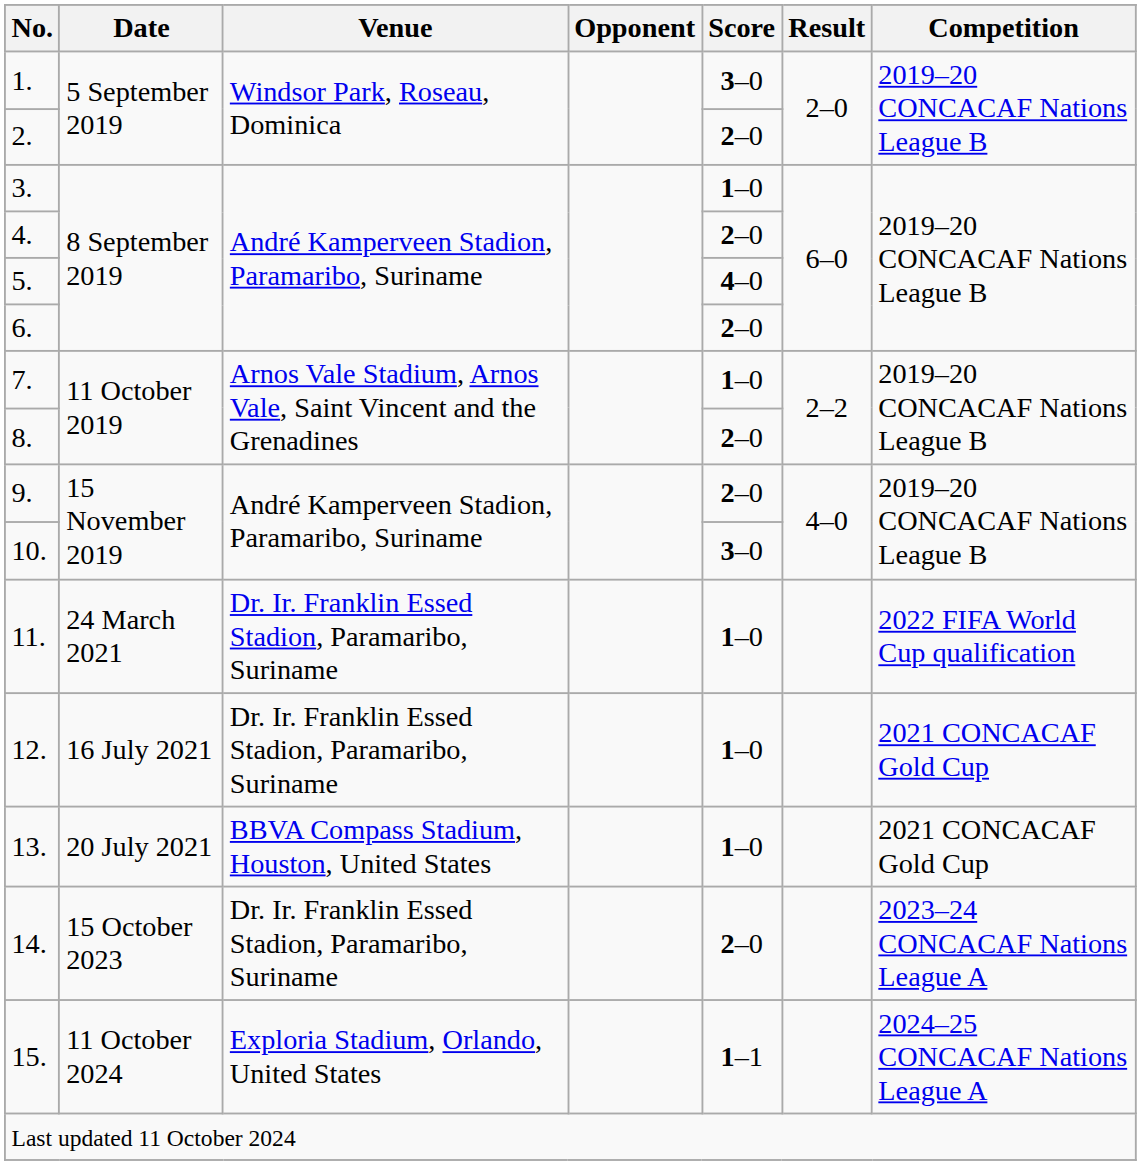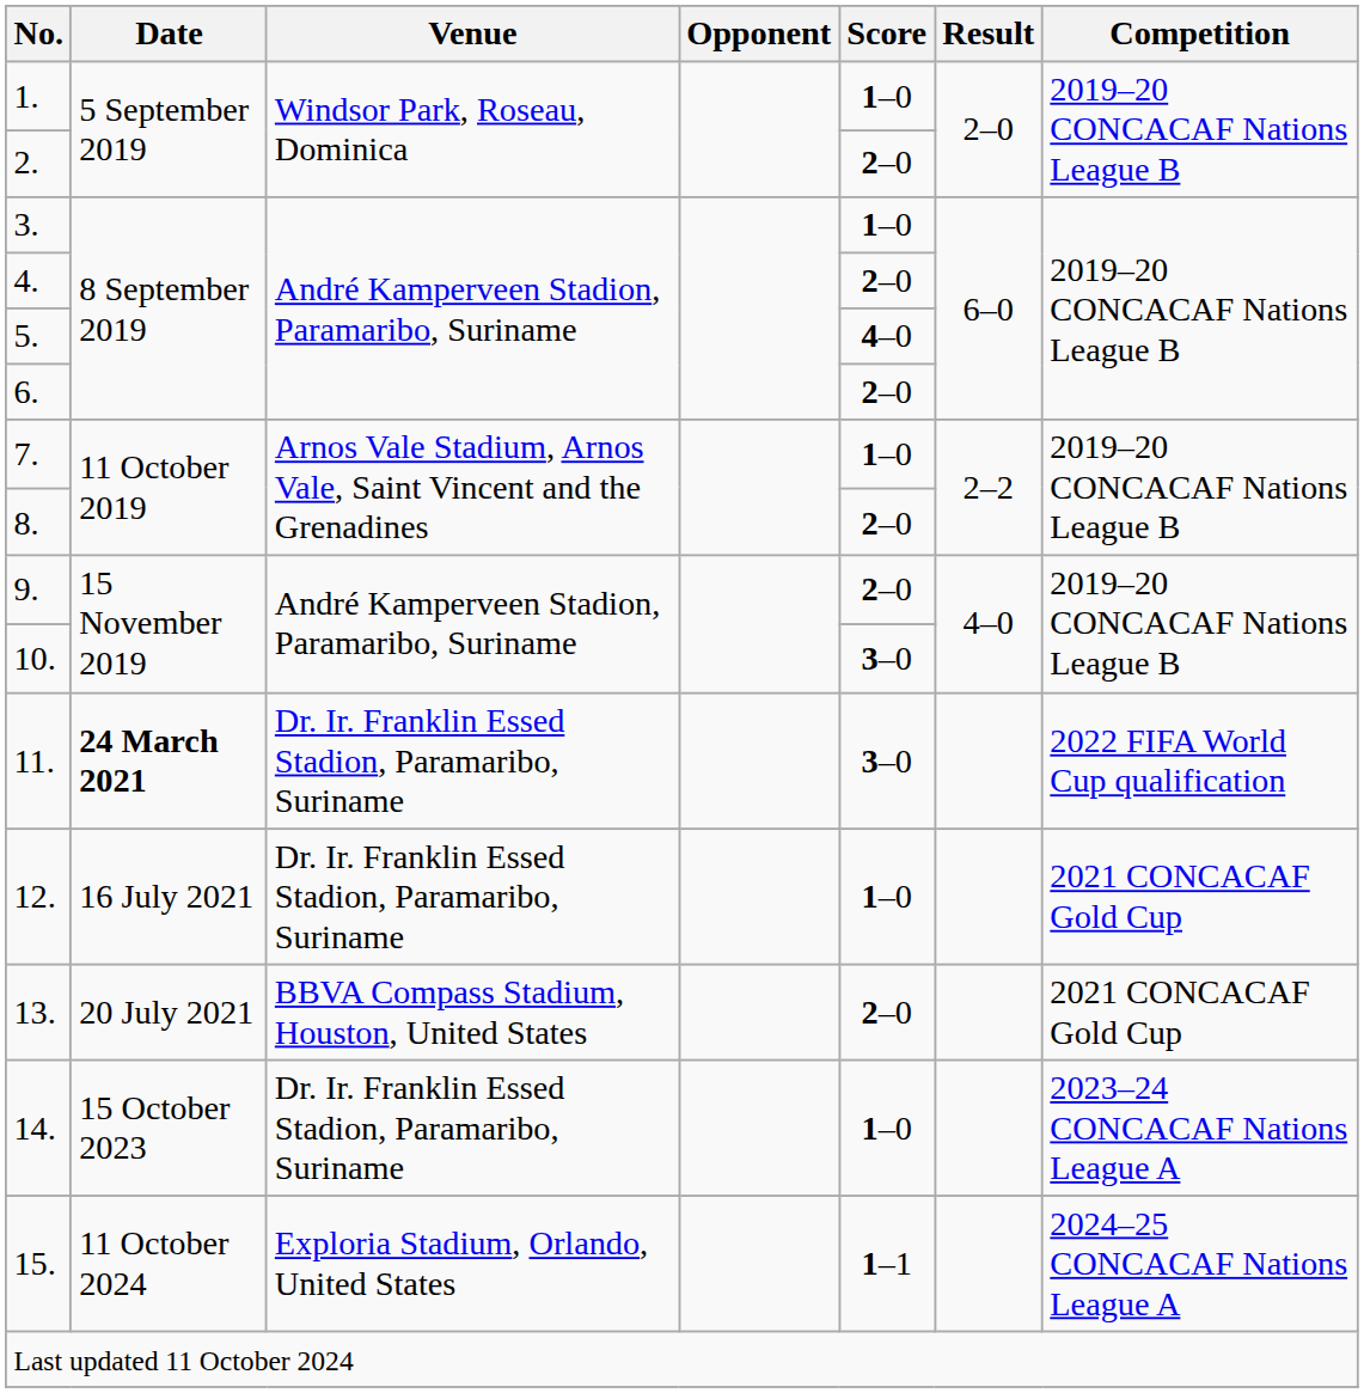1. | Score: 3–0 -> 1–0
11. | Date: normal -> bold
11. | Score: 1–0 -> 3–0
13. | Score: 1–0 -> 2–0
14. | Score: 2–0 -> 1–0
